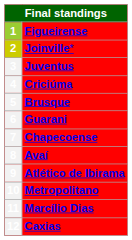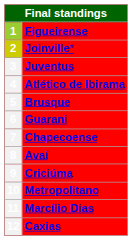4 | column 2: Criciúma -> Atlético de Ibirama
9 | column 2: Atlético de Ibirama -> Criciúma
